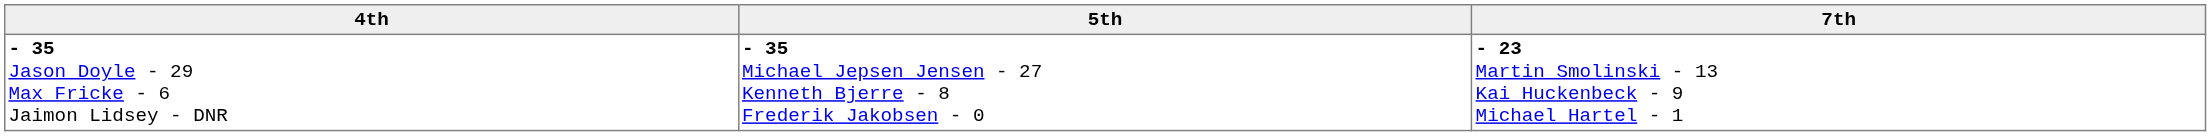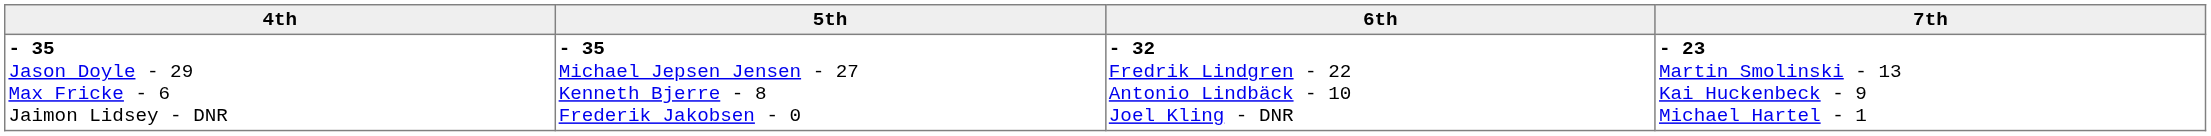+ column: 6th | - 32 Fredrik Lindgren - 22 Antonio Lindbäck - 10 Joel Kling - DNR
